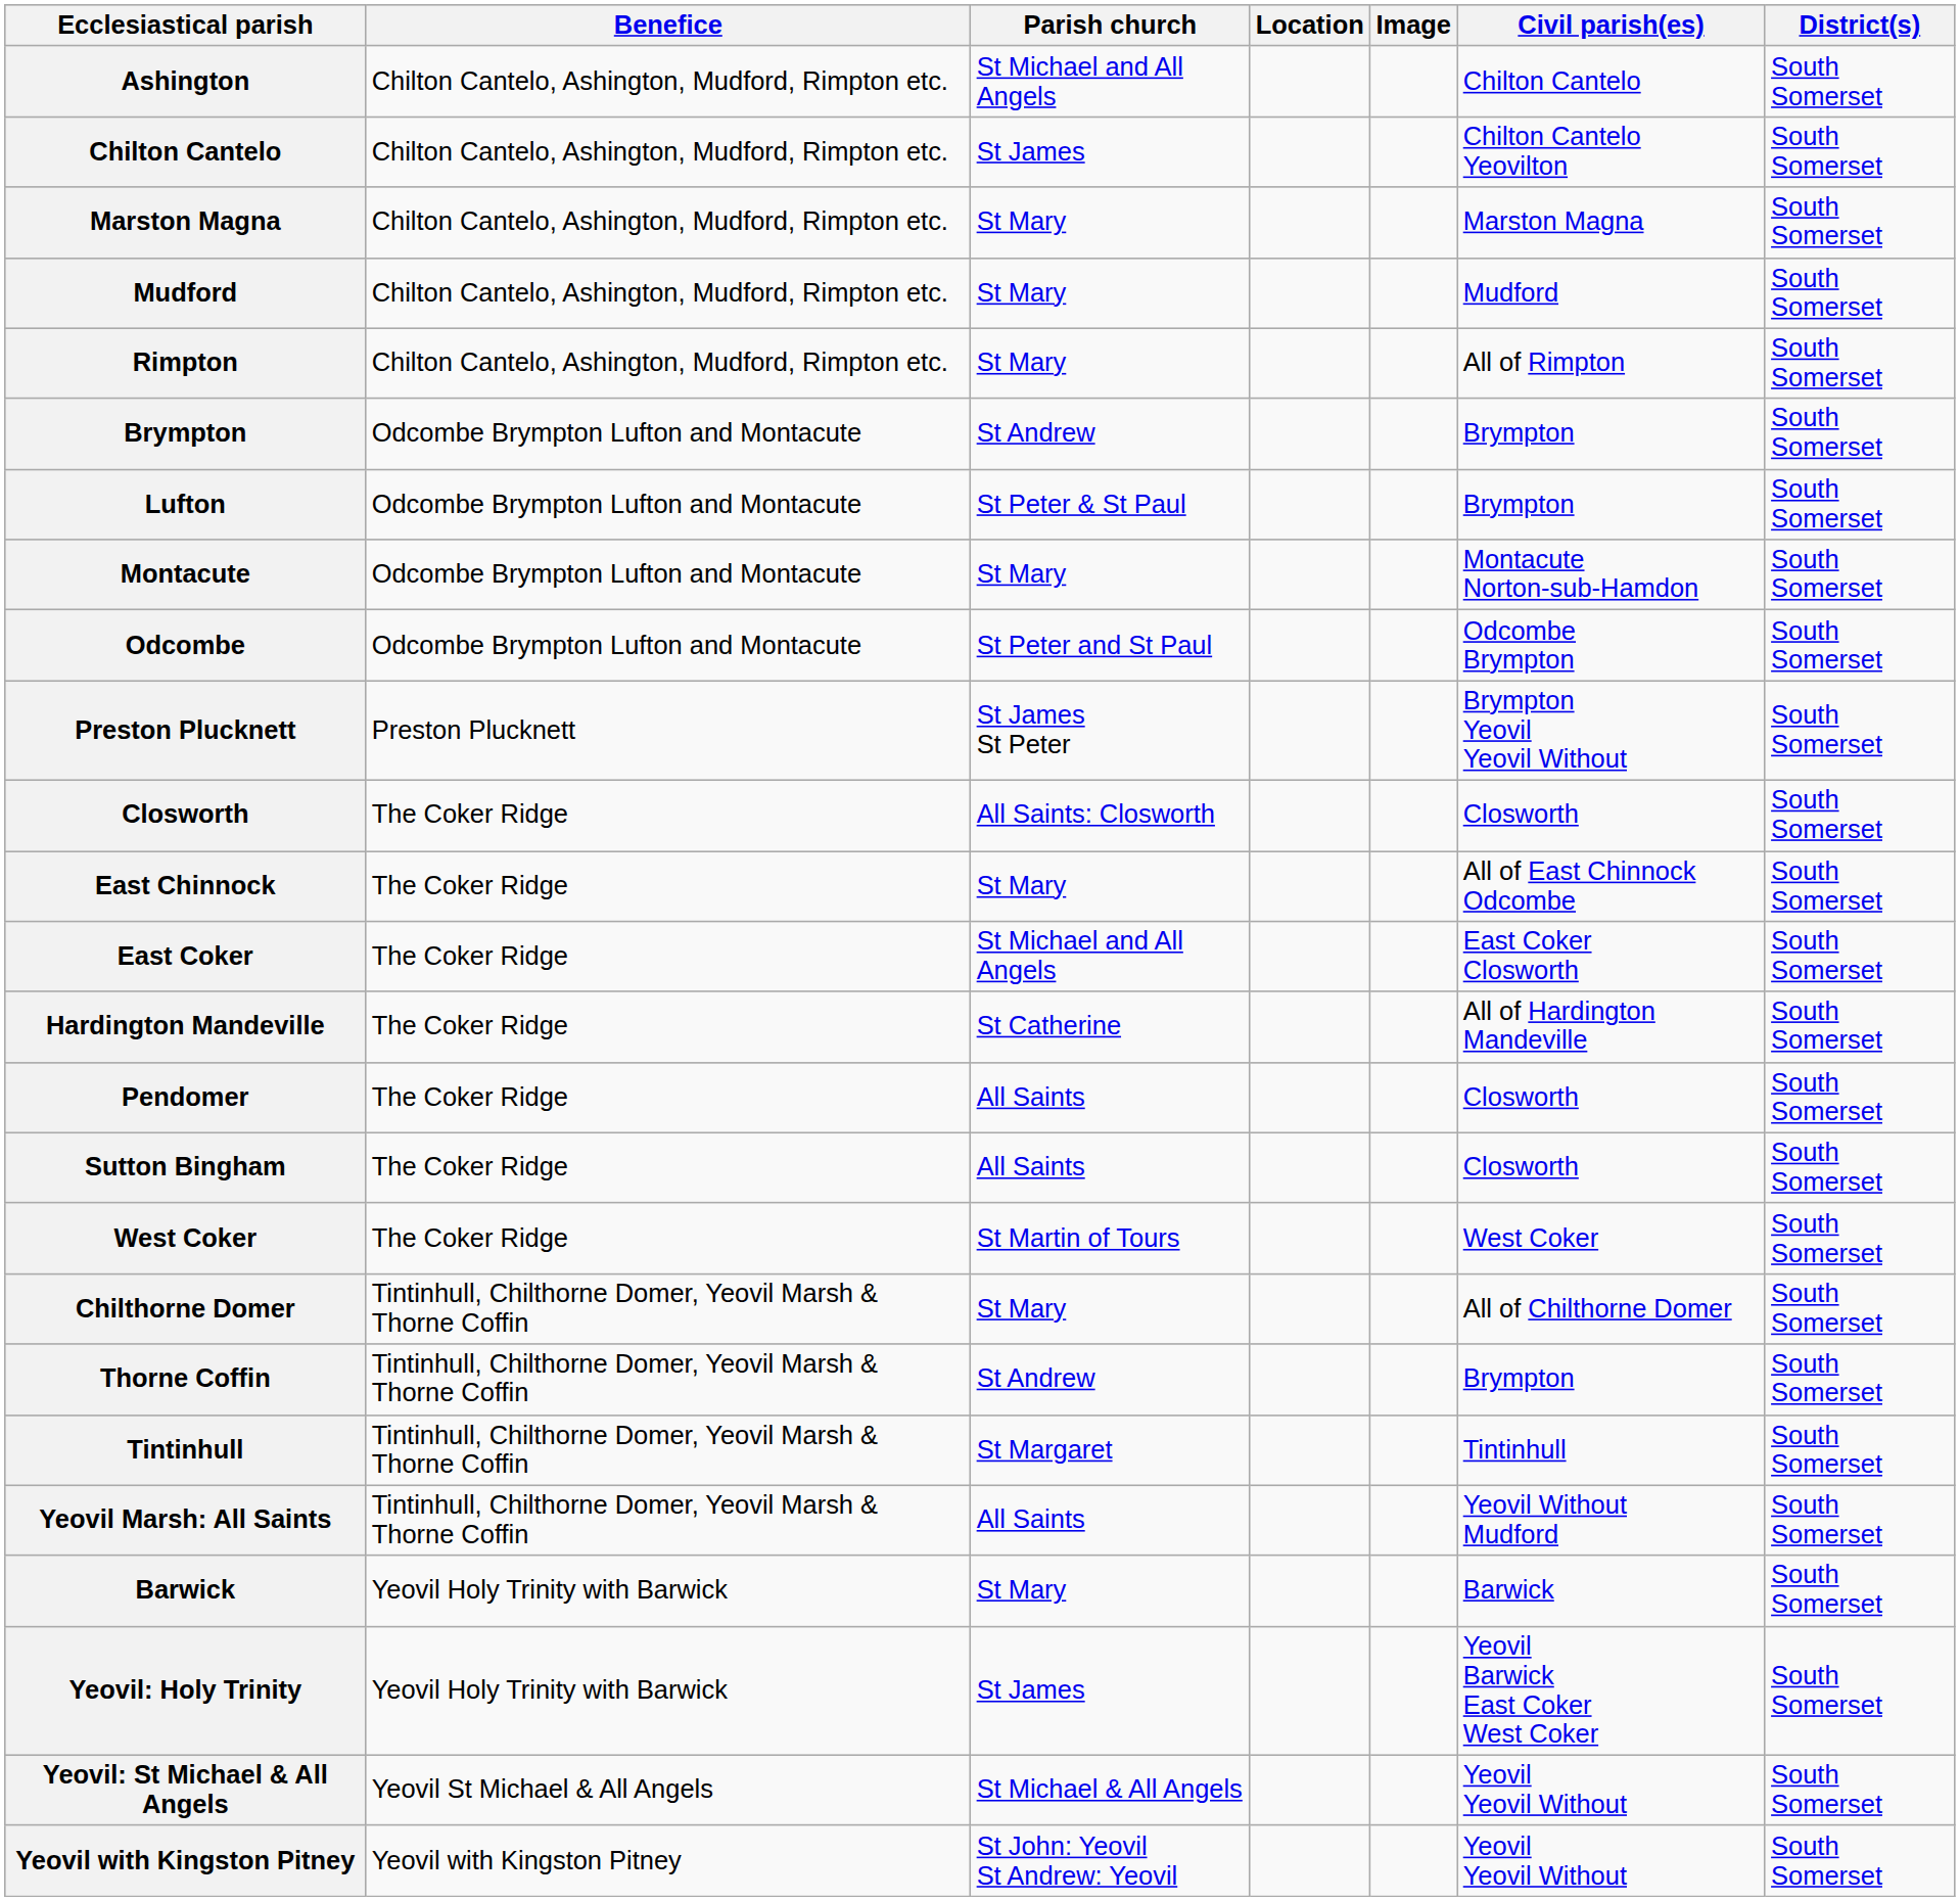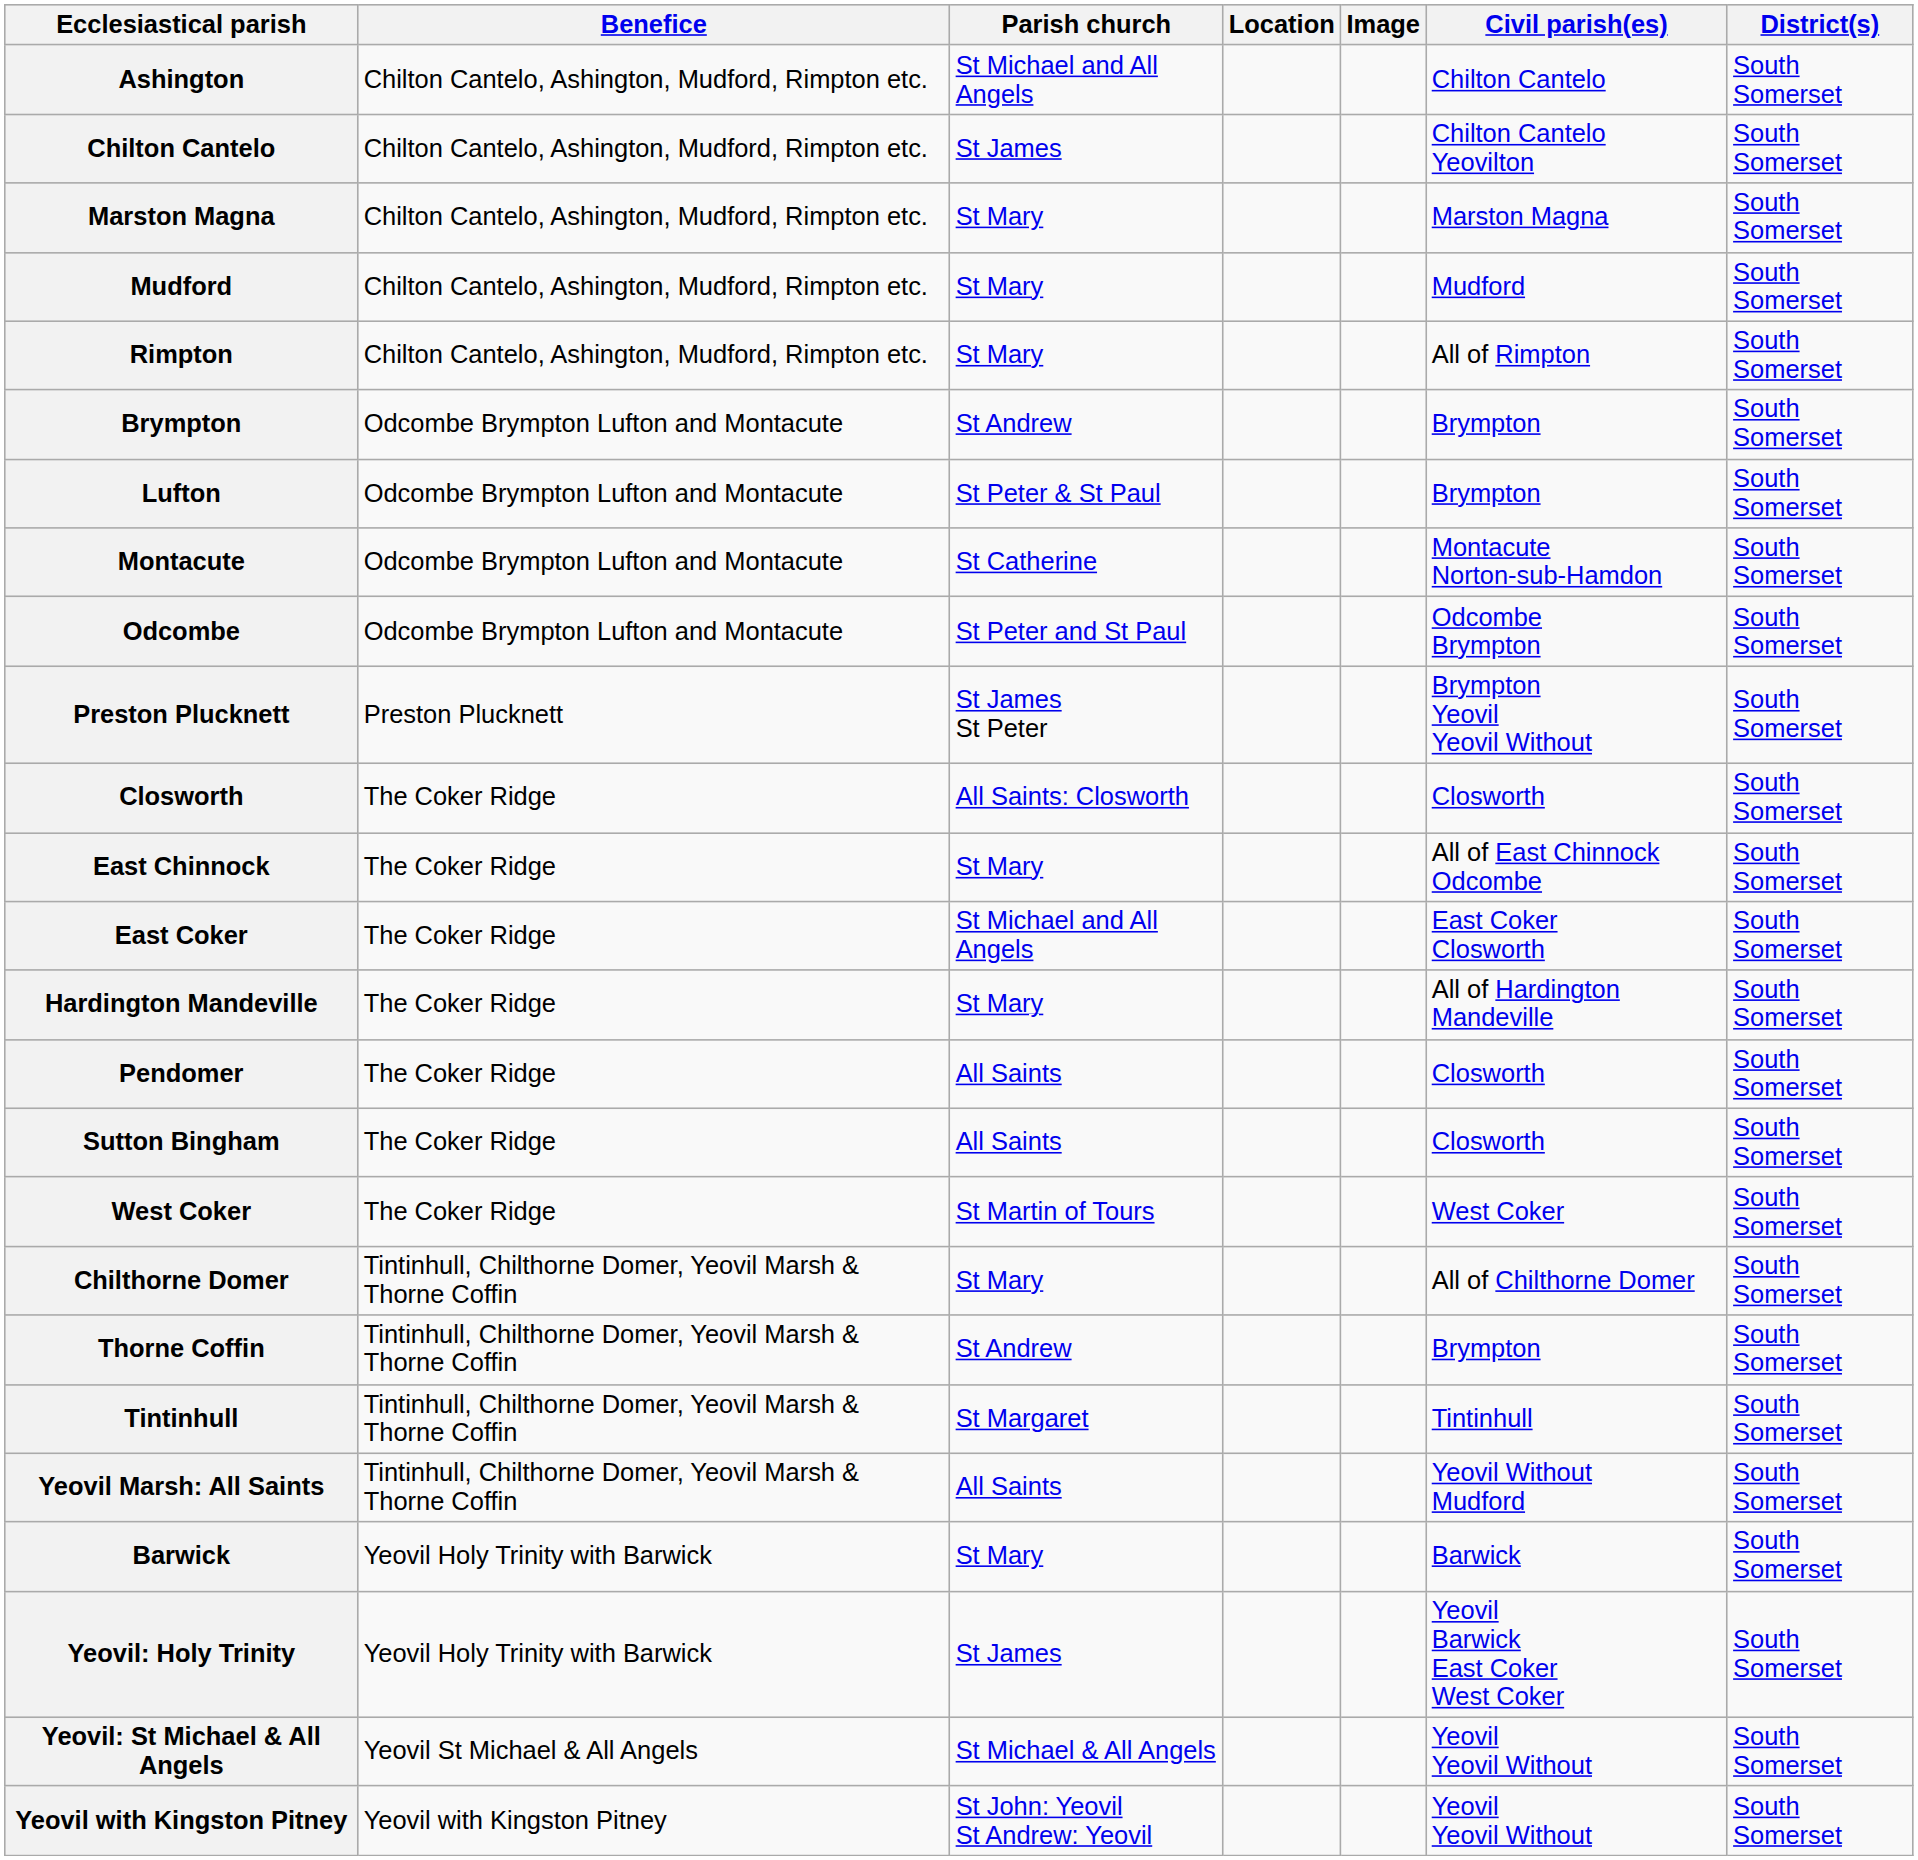Montacute | Parish church: St Mary -> St Catherine
Hardington Mandeville | Parish church: St Catherine -> St Mary
